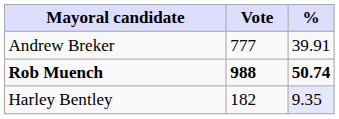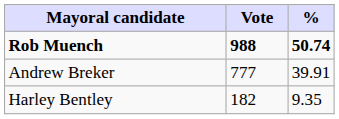rows swapped: Rob Muench <-> Andrew Breker
Harley Bentley | %: lavender background -> no background
